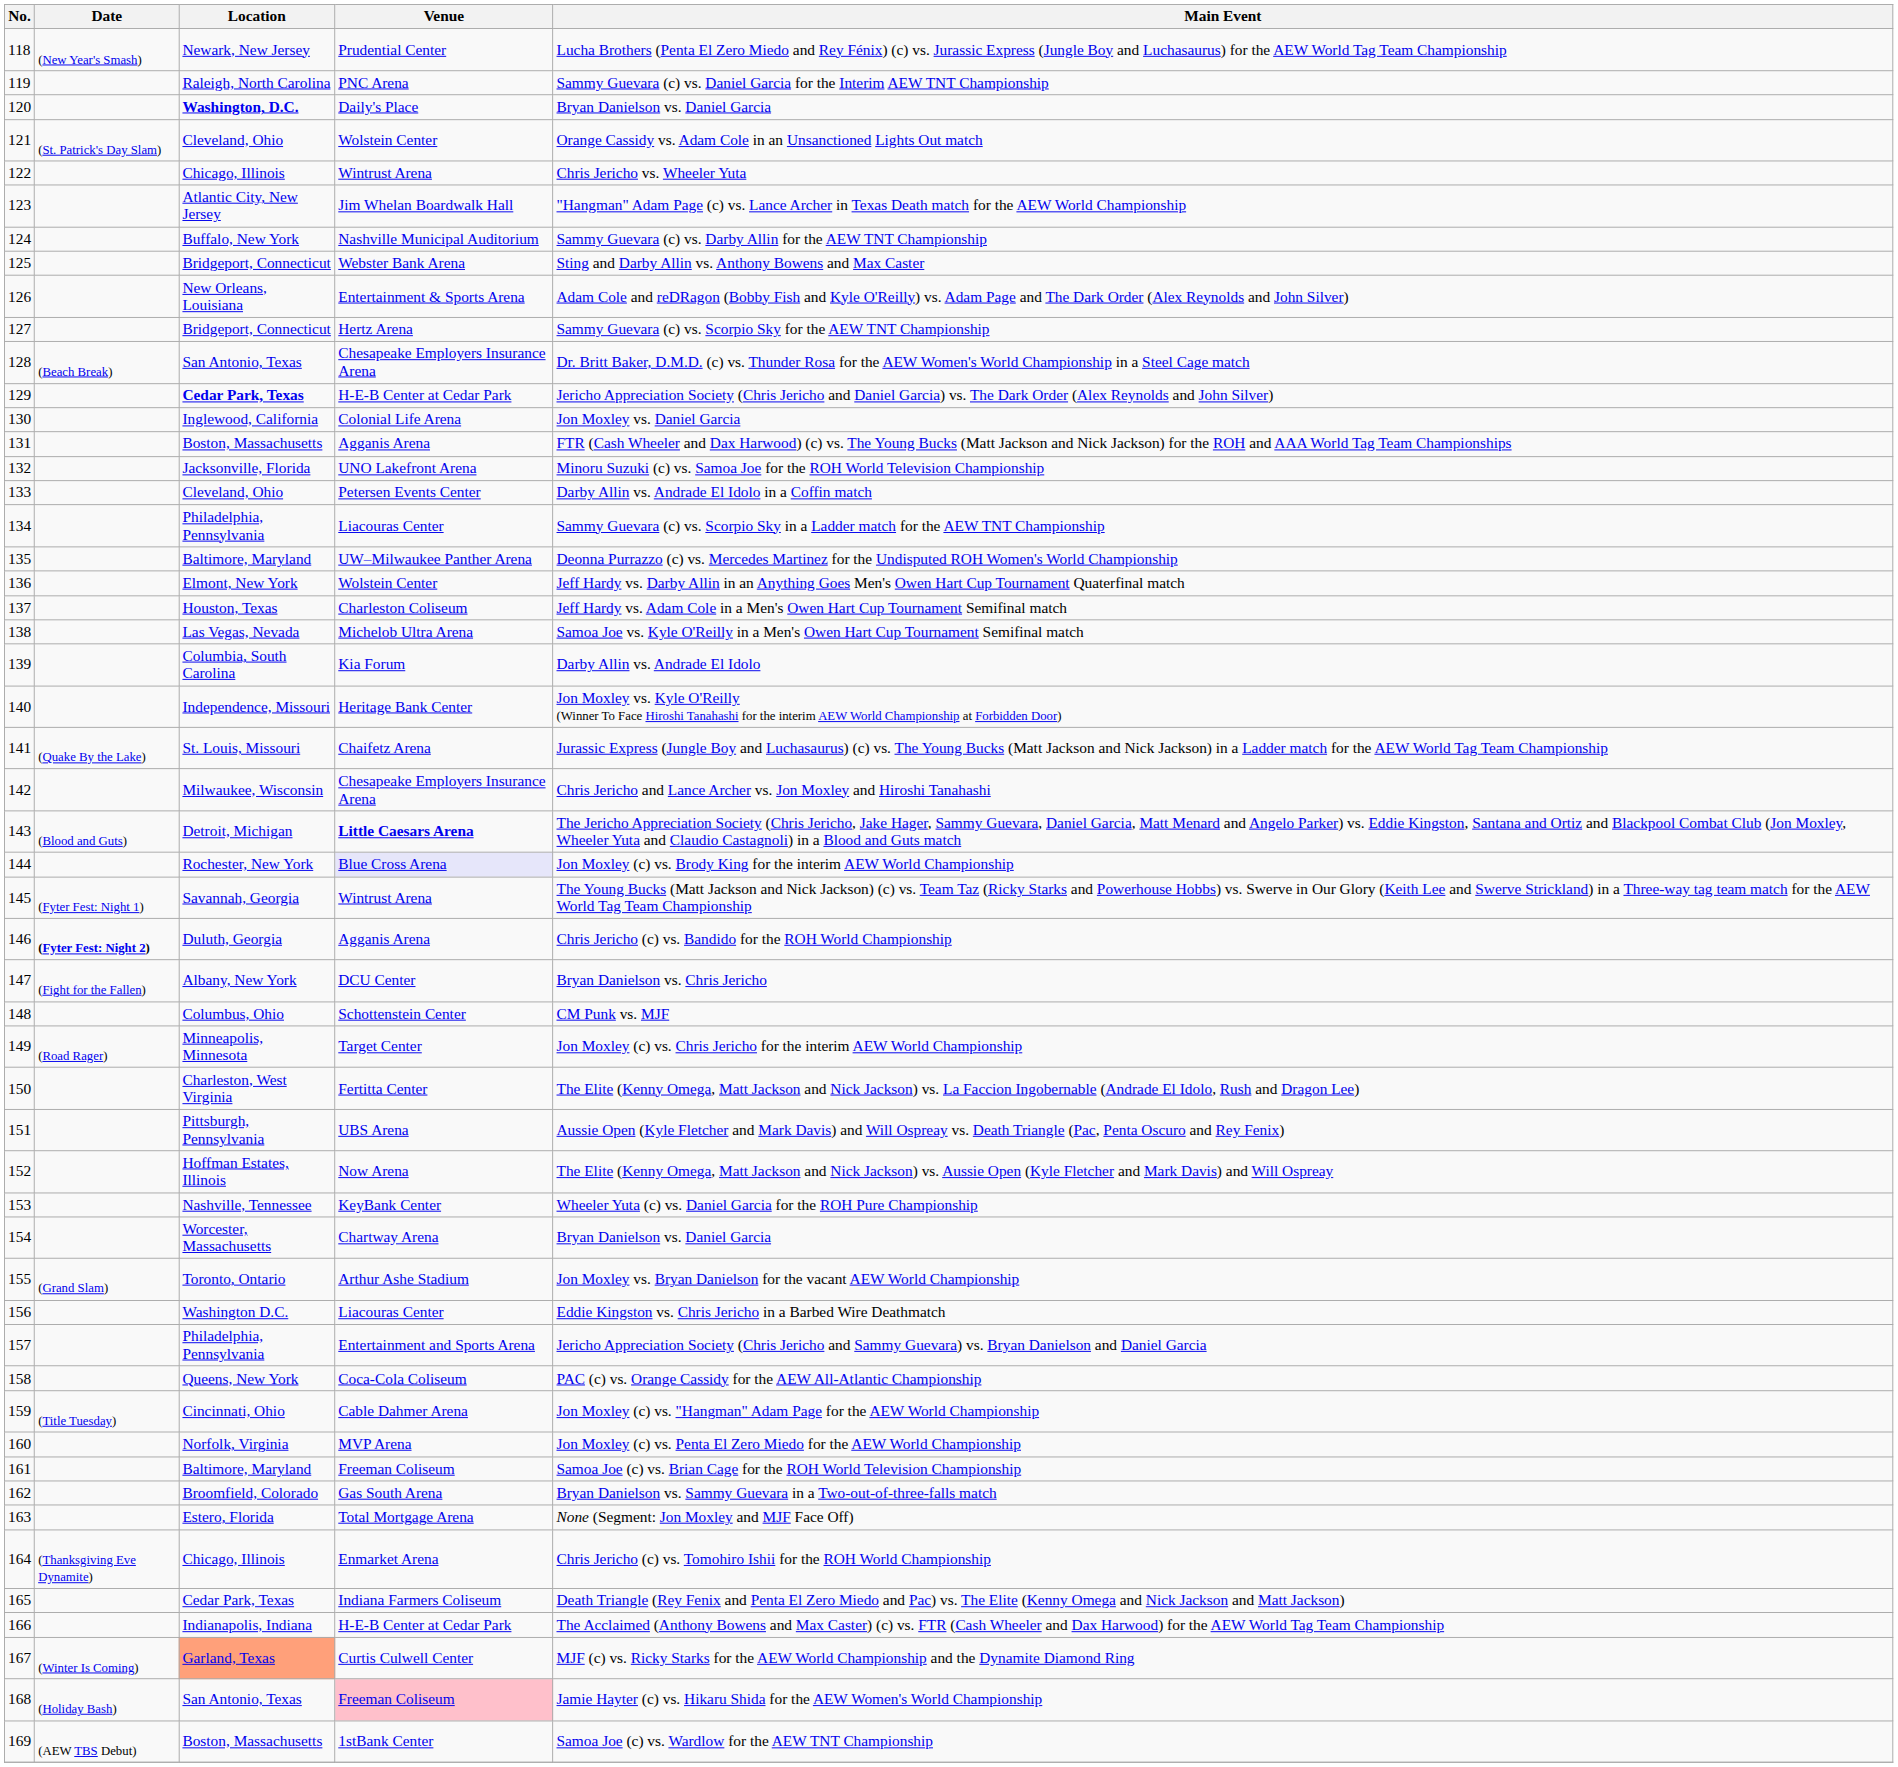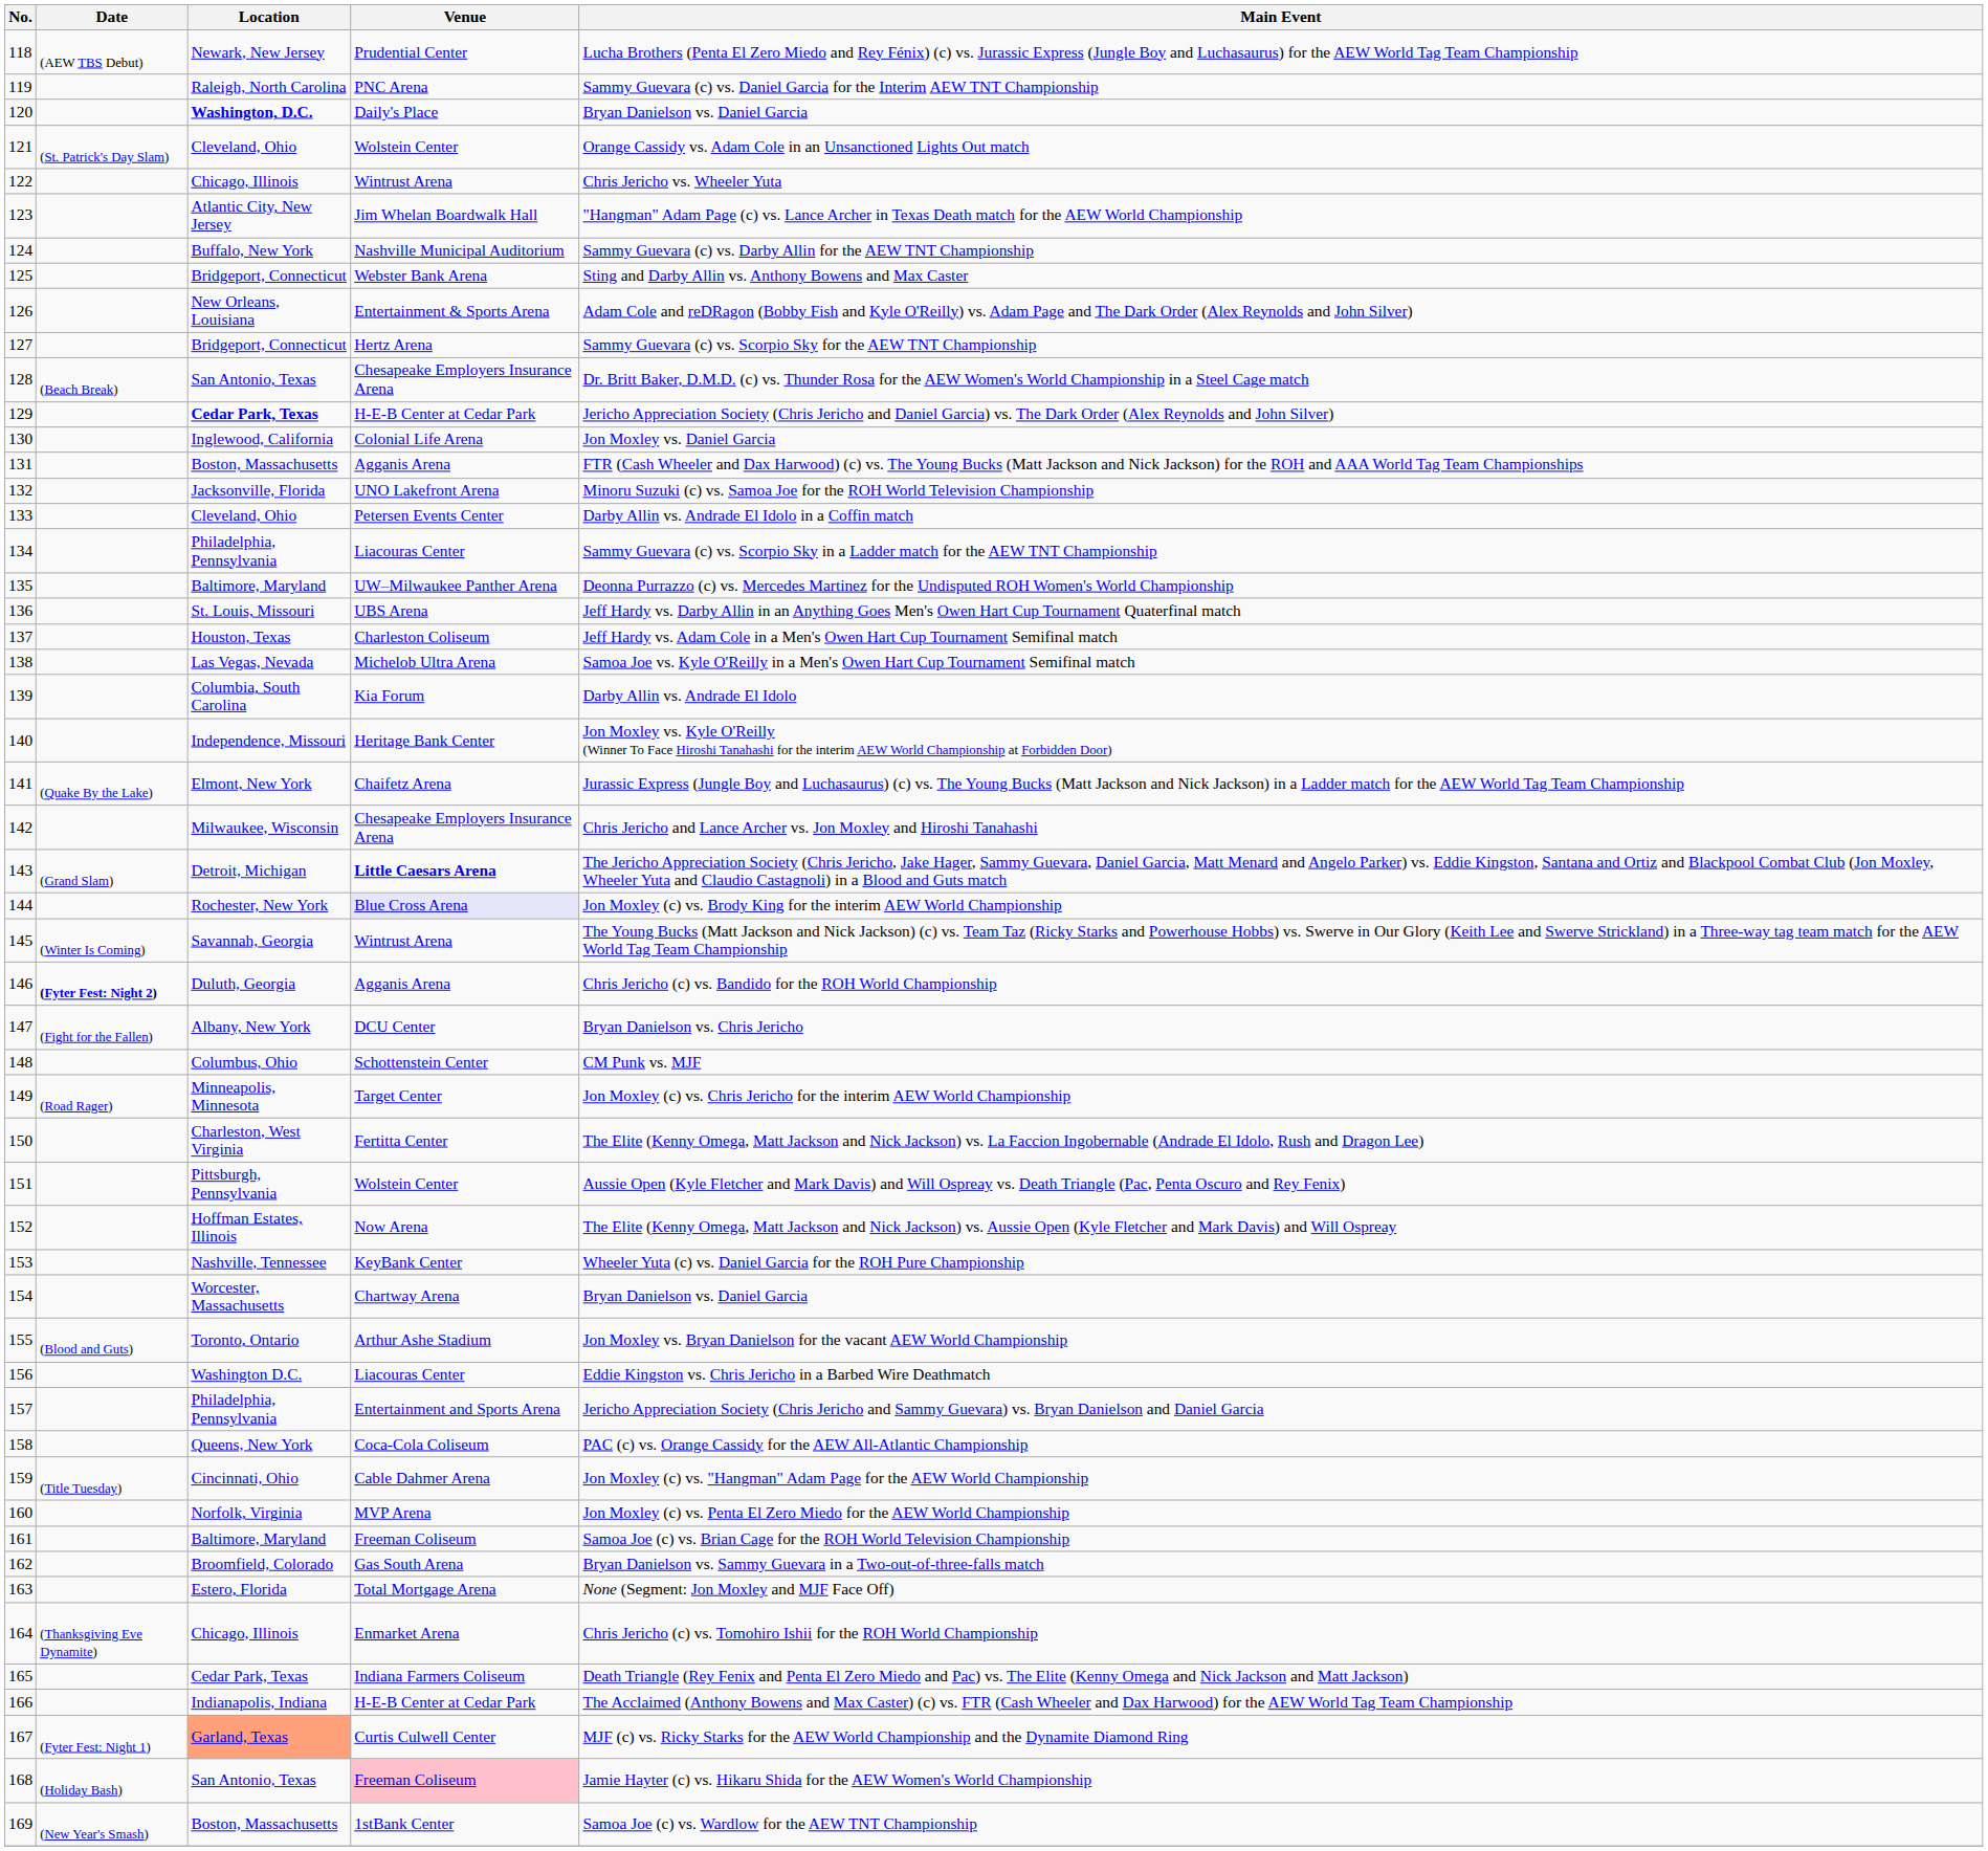118 | Date: (New Year's Smash) -> (AEW TBS Debut)
136 | Location: Elmont, New York -> St. Louis, Missouri
136 | Venue: Wolstein Center -> UBS Arena
141 | Location: St. Louis, Missouri -> Elmont, New York
143 | Date: (Blood and Guts) -> (Grand Slam)
145 | Date: (Fyter Fest: Night 1) -> (Winter Is Coming)
151 | Venue: UBS Arena -> Wolstein Center
155 | Date: (Grand Slam) -> (Blood and Guts)
167 | Date: (Winter Is Coming) -> (Fyter Fest: Night 1)
169 | Date: (AEW TBS Debut) -> (New Year's Smash)
